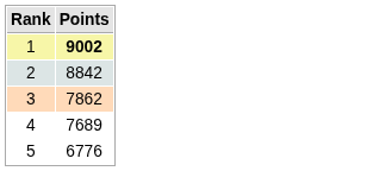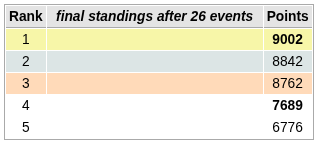+ column: final standings after 26 events
3 | Points: 7862 -> 8762
4 | Points: normal -> bold
